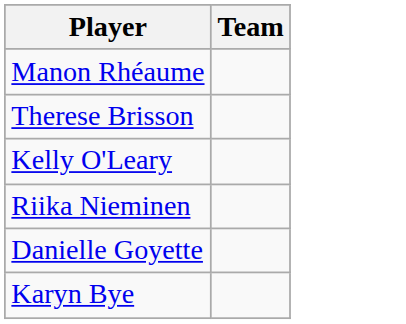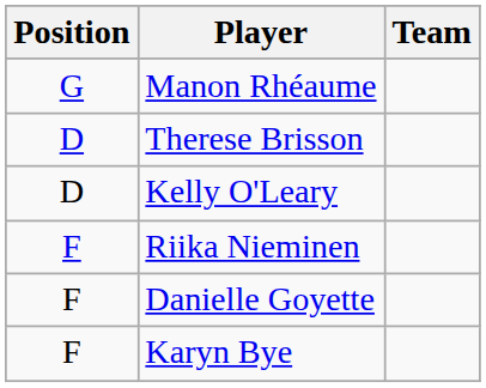+ column: Position | G | D | D | F | F | F
